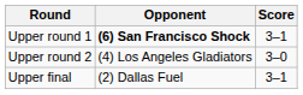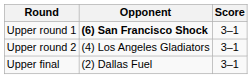Upper round 2 | Score: 3–0 -> 3–1
